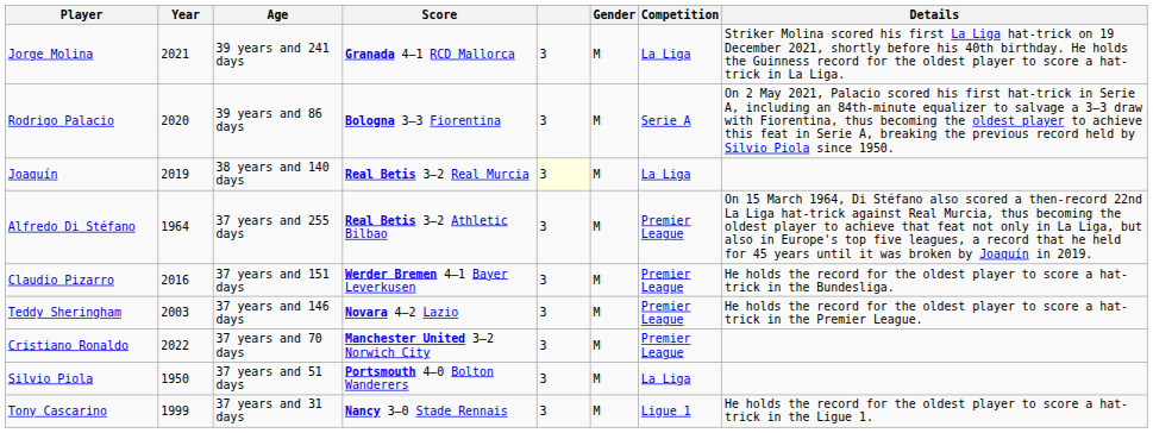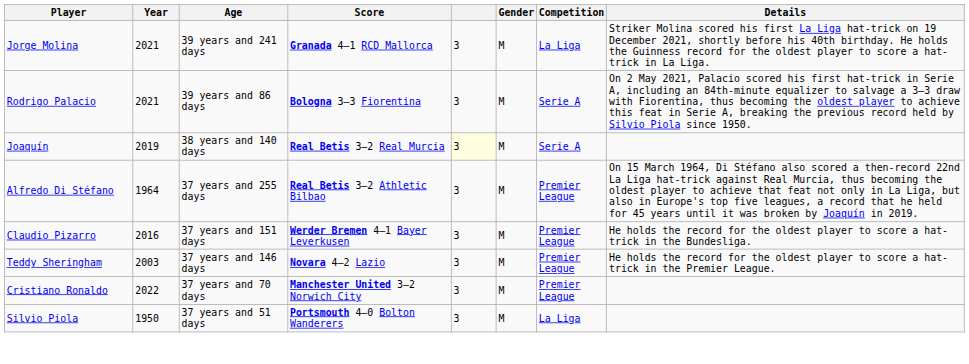Rodrigo Palacio | Year: 2020 -> 2021
Joaquín | Competition: La Liga -> Serie A
- row: Tony Cascarino | 1999 | 37 years and 31 days | Nancy 3–0 Stade Rennais | 3 | M | Ligue 1 | He holds the record for the oldest player to score a hat-trick in the Ligue 1.
